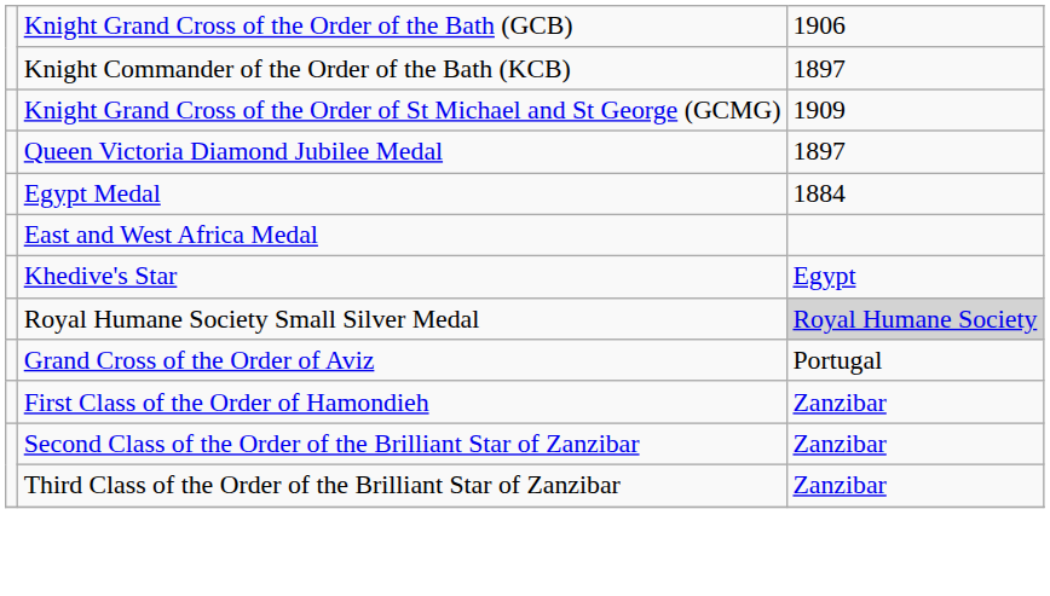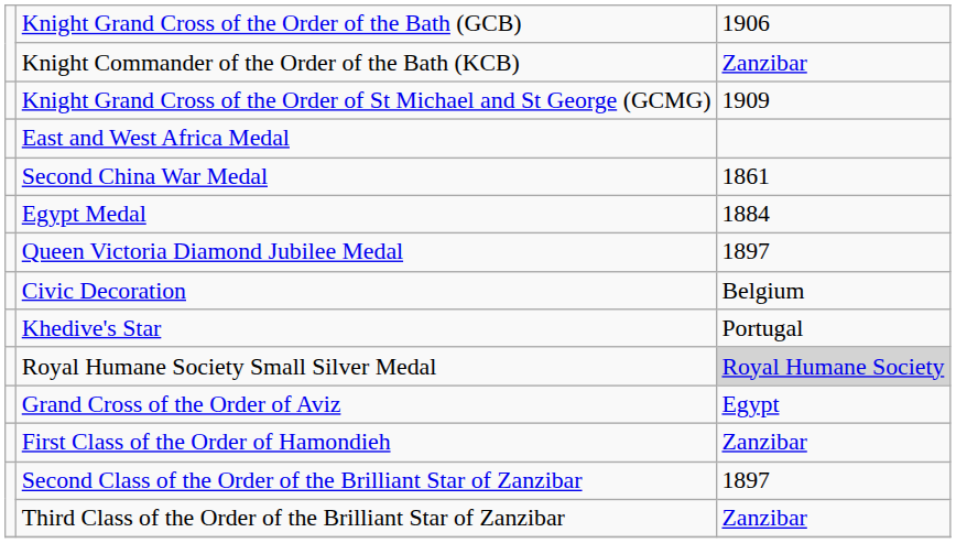Knight Commander of the Order of the Bath (KCB) | column 3: 1897 -> Zanzibar
rows swapped: Queen Victoria Diamond Jubilee Medal <-> East and West Africa Medal
+ row: Second China War Medal | 1861
+ row: Civic Decoration | Belgium
Khedive's Star | column 3: Egypt -> Portugal
Grand Cross of the Order of Aviz | column 3: Portugal -> Egypt
Second Class of the Order of the Brilliant Star of Zanzibar | column 3: Zanzibar -> 1897
